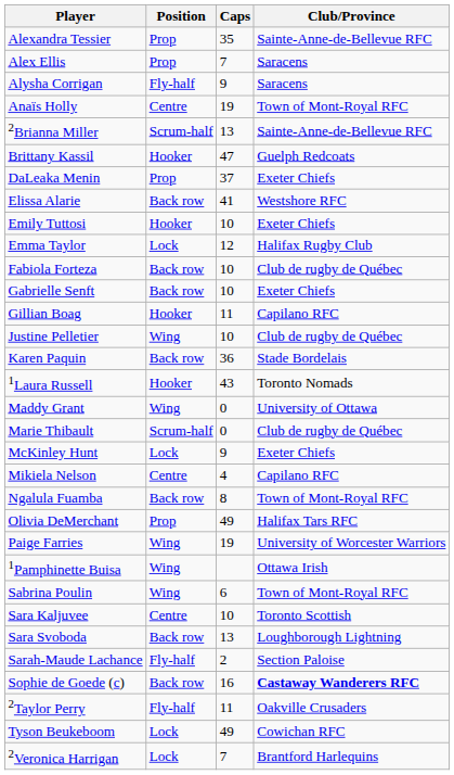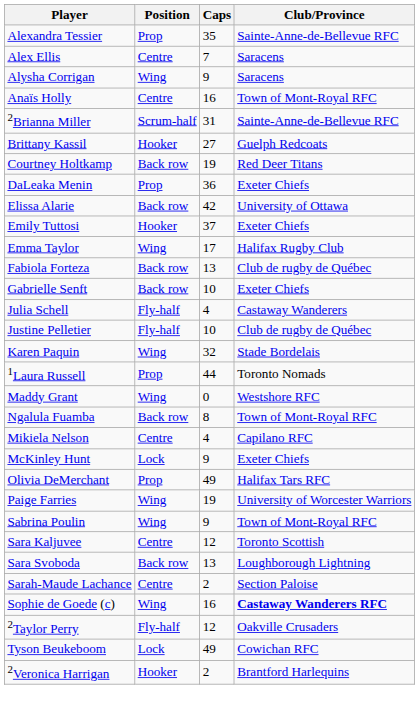Alex Ellis | Position: Prop -> Centre
Alysha Corrigan | Position: Fly-half -> Wing
Anaïs Holly | Caps: 19 -> 16
2Brianna Miller | Caps: 13 -> 31
Brittany Kassil | Caps: 47 -> 27
+ row: Courtney Holtkamp | Back row | 19 | Red Deer Titans
DaLeaka Menin | Caps: 37 -> 36
Elissa Alarie | Caps: 41 -> 42
Elissa Alarie | Club/Province: Westshore RFC -> University of Ottawa
Emily Tuttosi | Caps: 10 -> 37
Emma Taylor | Position: Lock -> Wing
Emma Taylor | Caps: 12 -> 17
Fabiola Forteza | Caps: 10 -> 13
- row: Gillian Boag | Hooker | 11 | Capilano RFC
+ row: Julia Schell | Fly-half | 4 | Castaway Wanderers
Justine Pelletier | Position: Wing -> Fly-half
Karen Paquin | Position: Back row -> Wing
Karen Paquin | Caps: 36 -> 32
1Laura Russell | Position: Hooker -> Prop
1Laura Russell | Caps: 43 -> 44
Maddy Grant | Club/Province: University of Ottawa -> Westshore RFC
- row: Marie Thibault | Scrum-half | 0 | Club de rugby de Québec
rows swapped: McKinley Hunt <-> Ngalula Fuamba
- row: 1Pamphinette Buisa | Wing | Ottawa Irish
Sabrina Poulin | Caps: 6 -> 9
Sara Kaljuvee | Caps: 10 -> 12
Sarah-Maude Lachance | Position: Fly-half -> Centre
Sophie de Goede (c) | Position: Back row -> Wing
2Taylor Perry | Caps: 11 -> 12
2Veronica Harrigan | Position: Lock -> Hooker
2Veronica Harrigan | Caps: 7 -> 2
